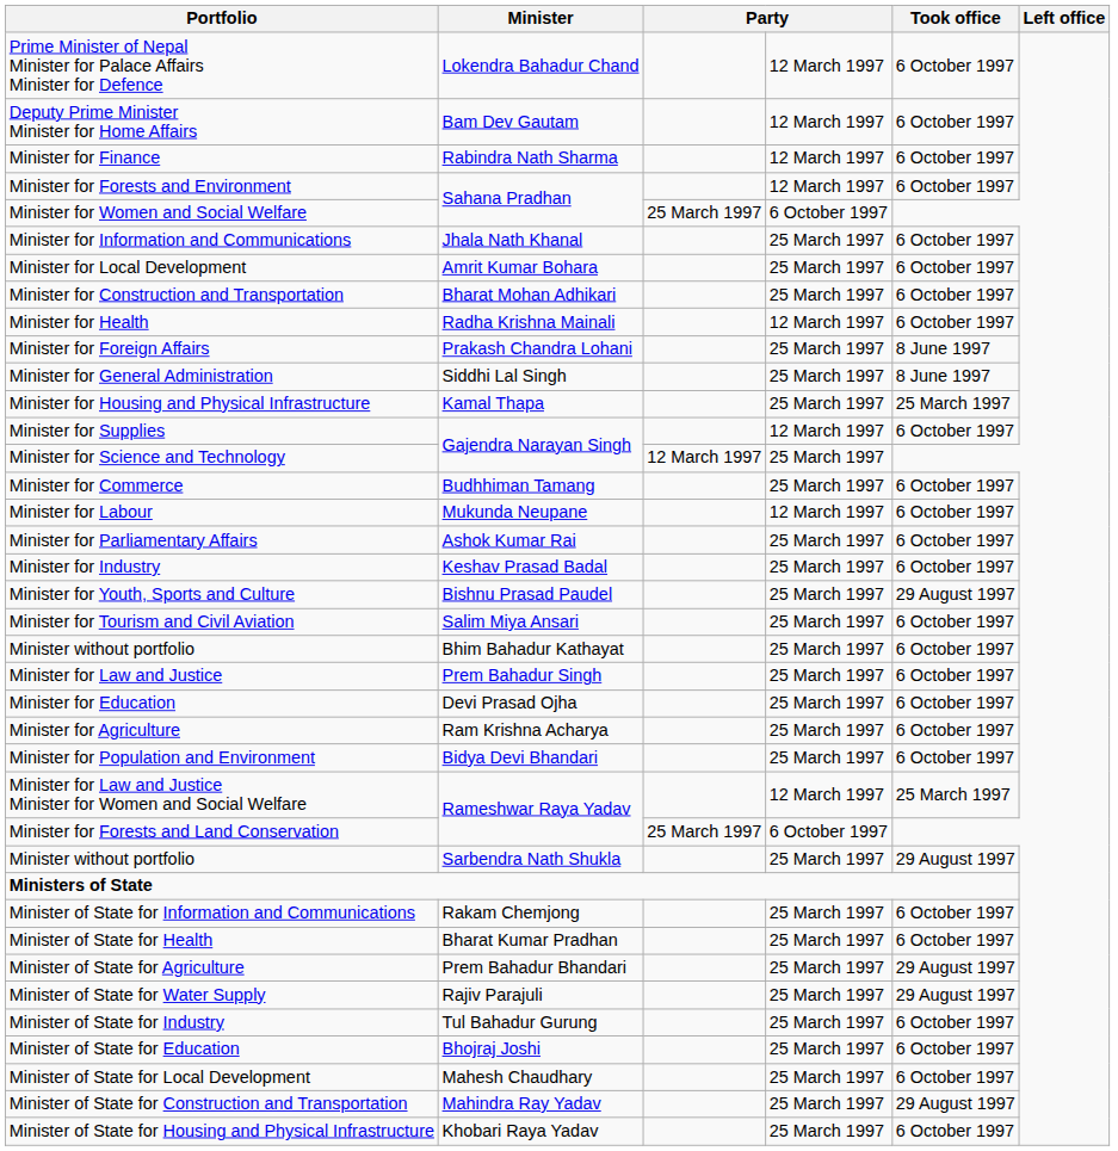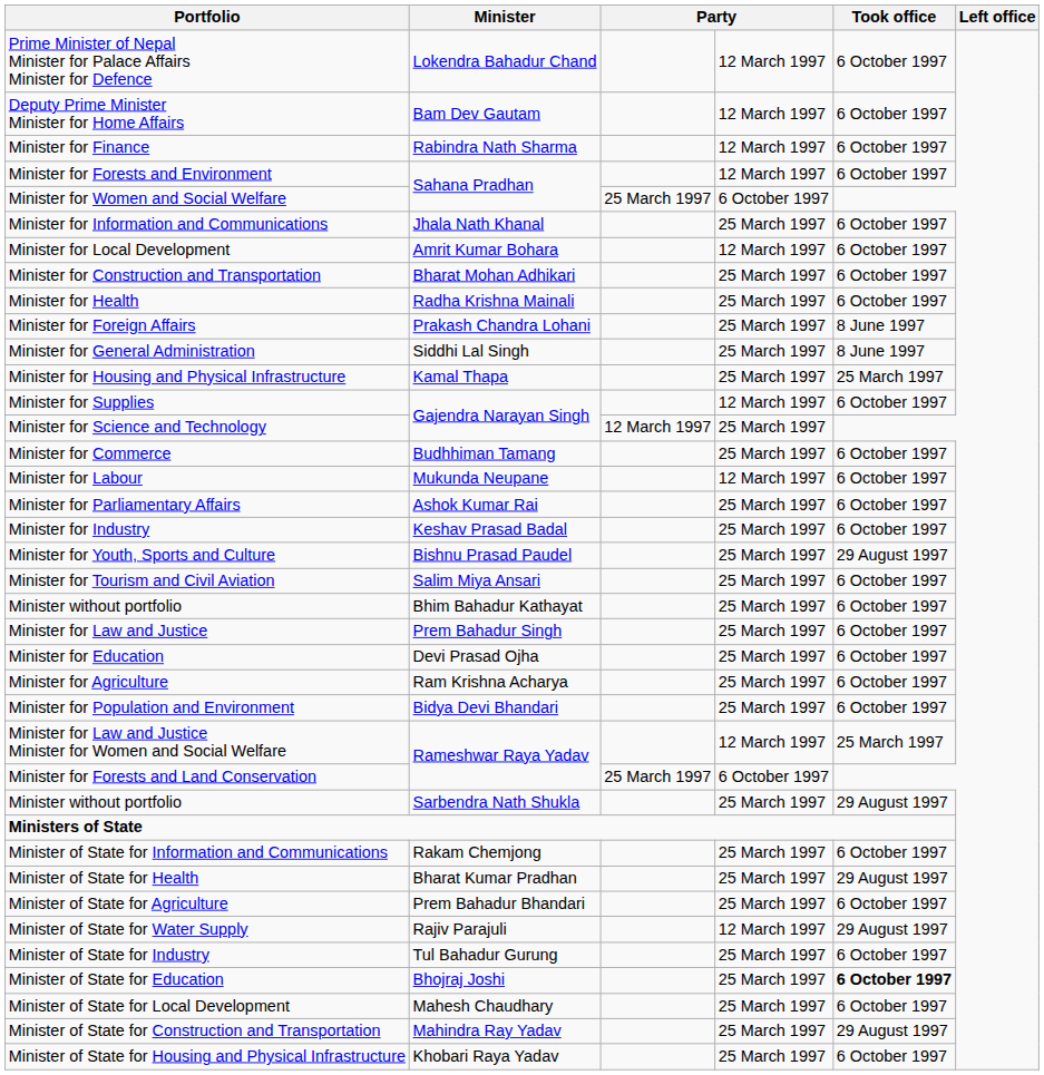Minister for Local Development | column 4: 25 March 1997 -> 12 March 1997
Minister for Health | column 4: 12 March 1997 -> 25 March 1997
Minister of State for Health | Took office: 6 October 1997 -> 29 August 1997
Minister of State for Agriculture | Took office: 29 August 1997 -> 6 October 1997
Minister of State for Water Supply | column 4: 25 March 1997 -> 12 March 1997
Minister of State for Education | Took office: normal -> bold
